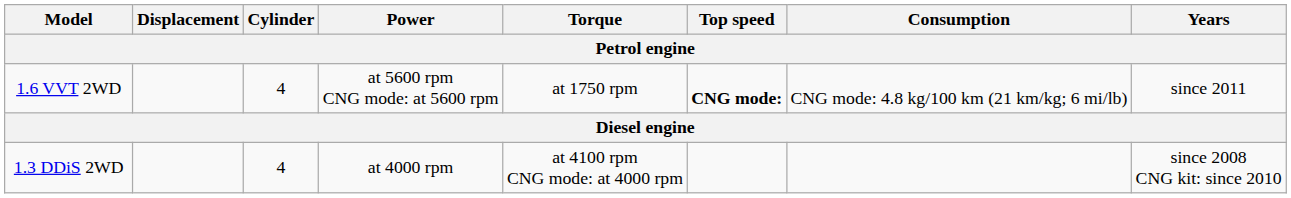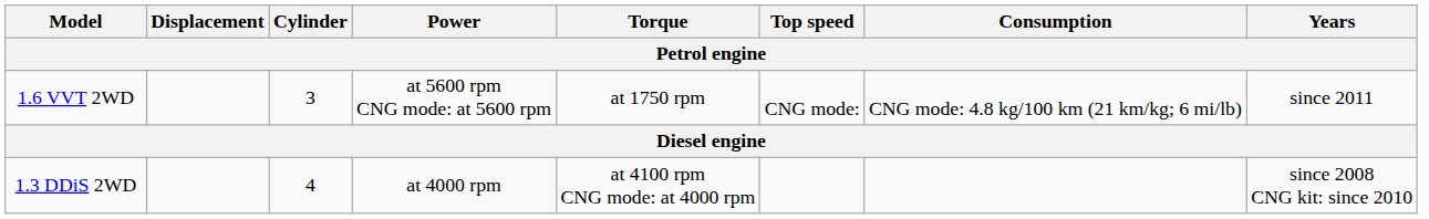1.6 VVT 2WD | Cylinder: 4 -> 3
1.6 VVT 2WD | Top speed: bold -> normal
